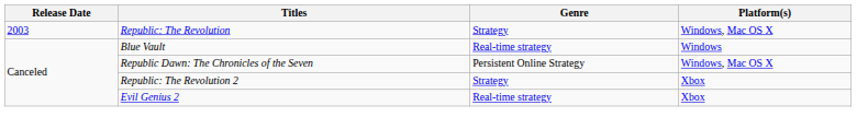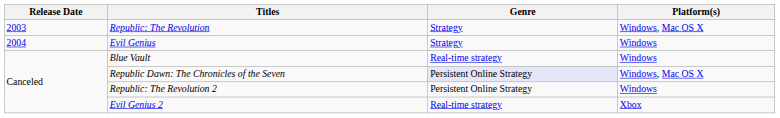+ row: 2004 | Evil Genius | Strategy | Windows
Republic Dawn: The Chronicles of the Seven | Genre: no background -> lavender background
Republic: The Revolution 2 | Genre: Strategy -> Persistent Online Strategy
Republic: The Revolution 2 | Platform(s): Xbox -> Windows
